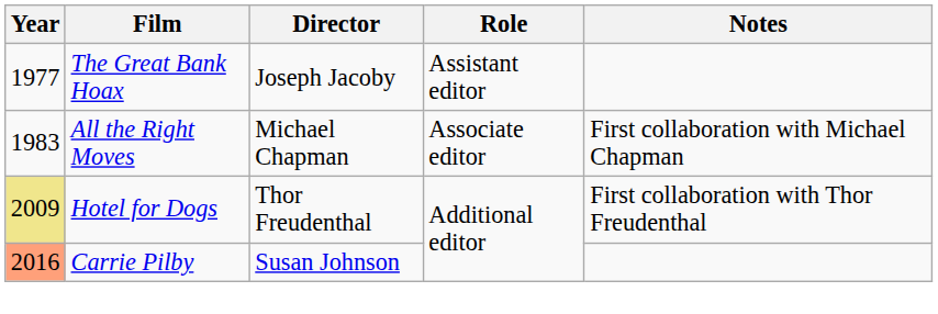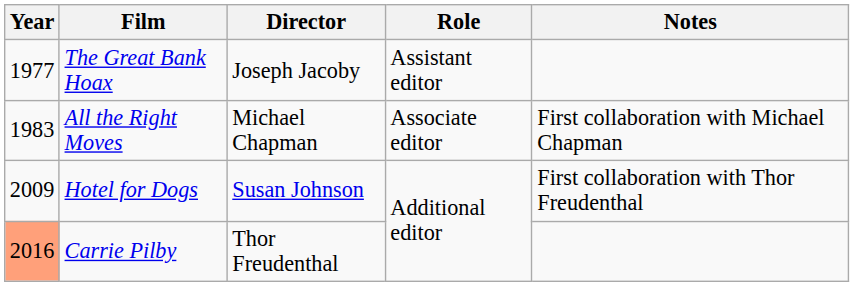Hotel for Dogs | Year: khaki background -> no background
Hotel for Dogs | Director: Thor Freudenthal -> Susan Johnson
Carrie Pilby | Director: Susan Johnson -> Thor Freudenthal
